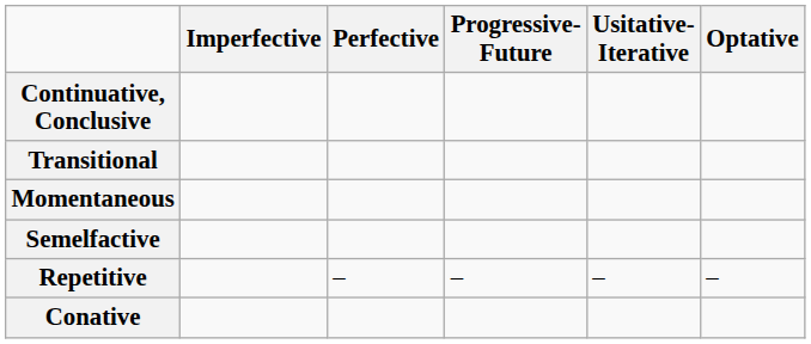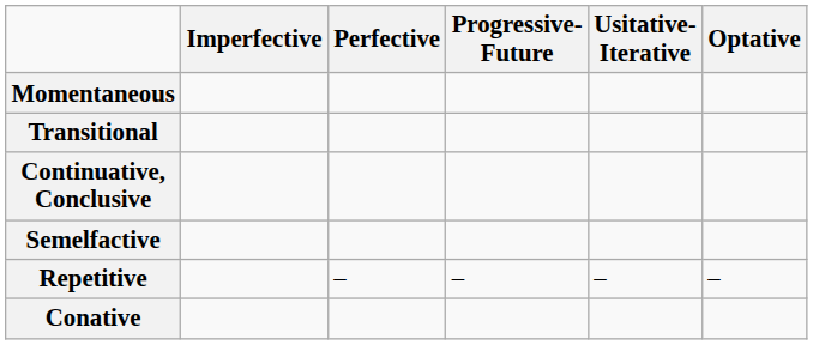rows swapped: Momentaneous <-> Continuative, Conclusive
